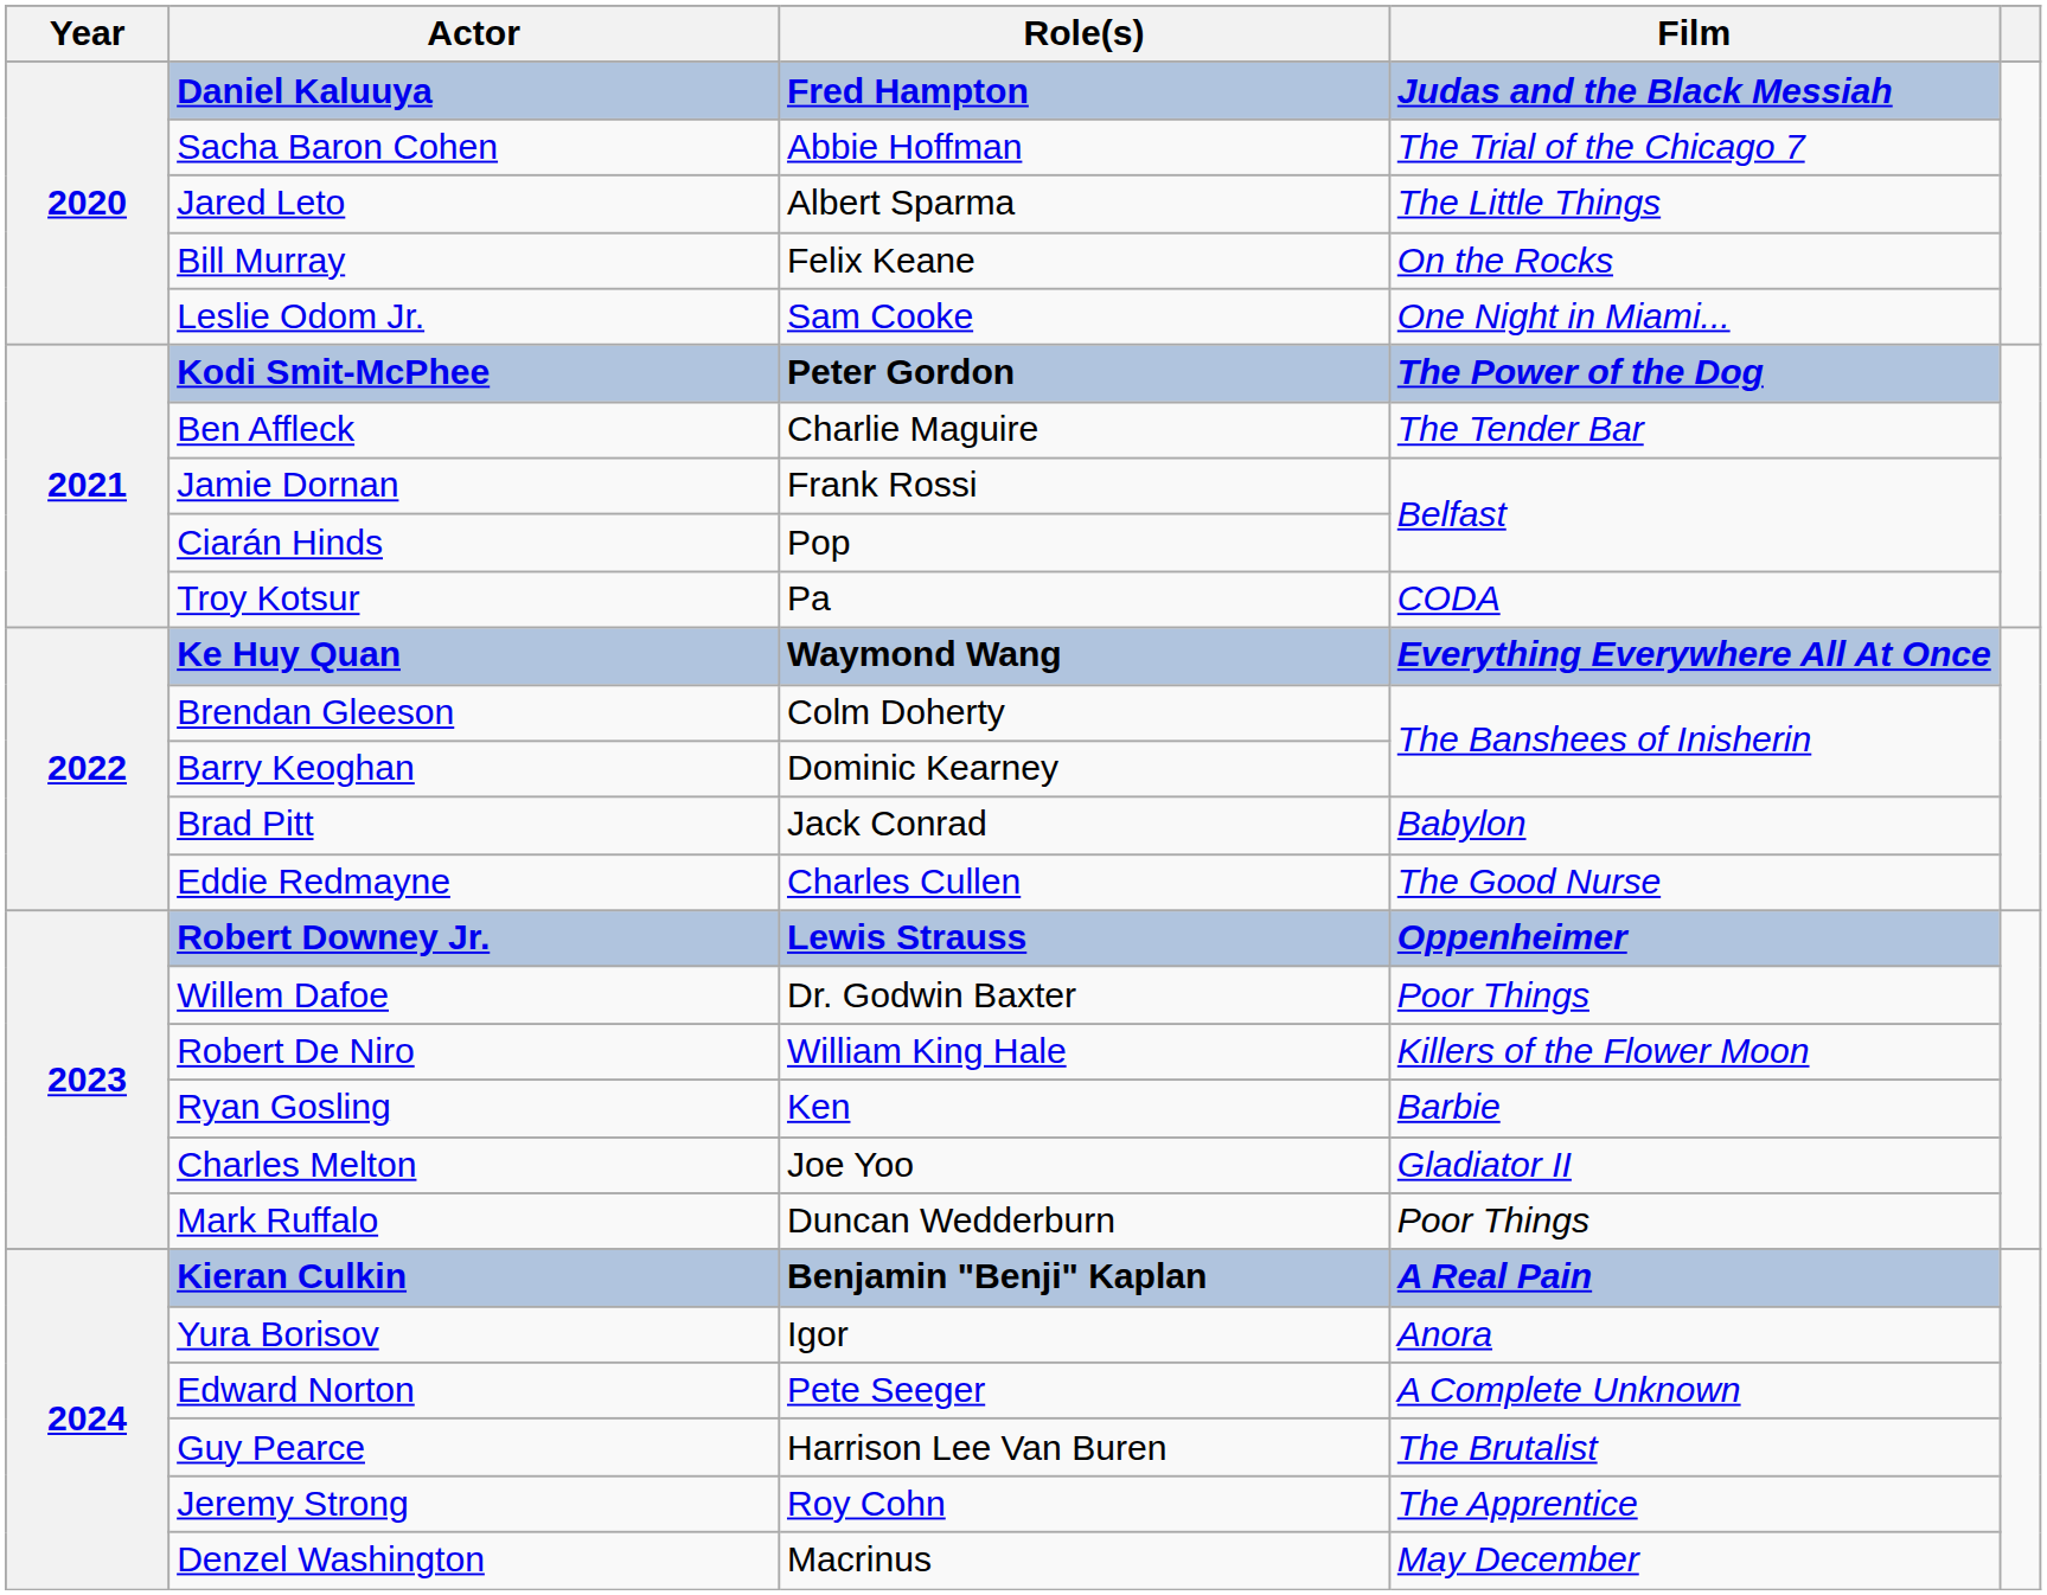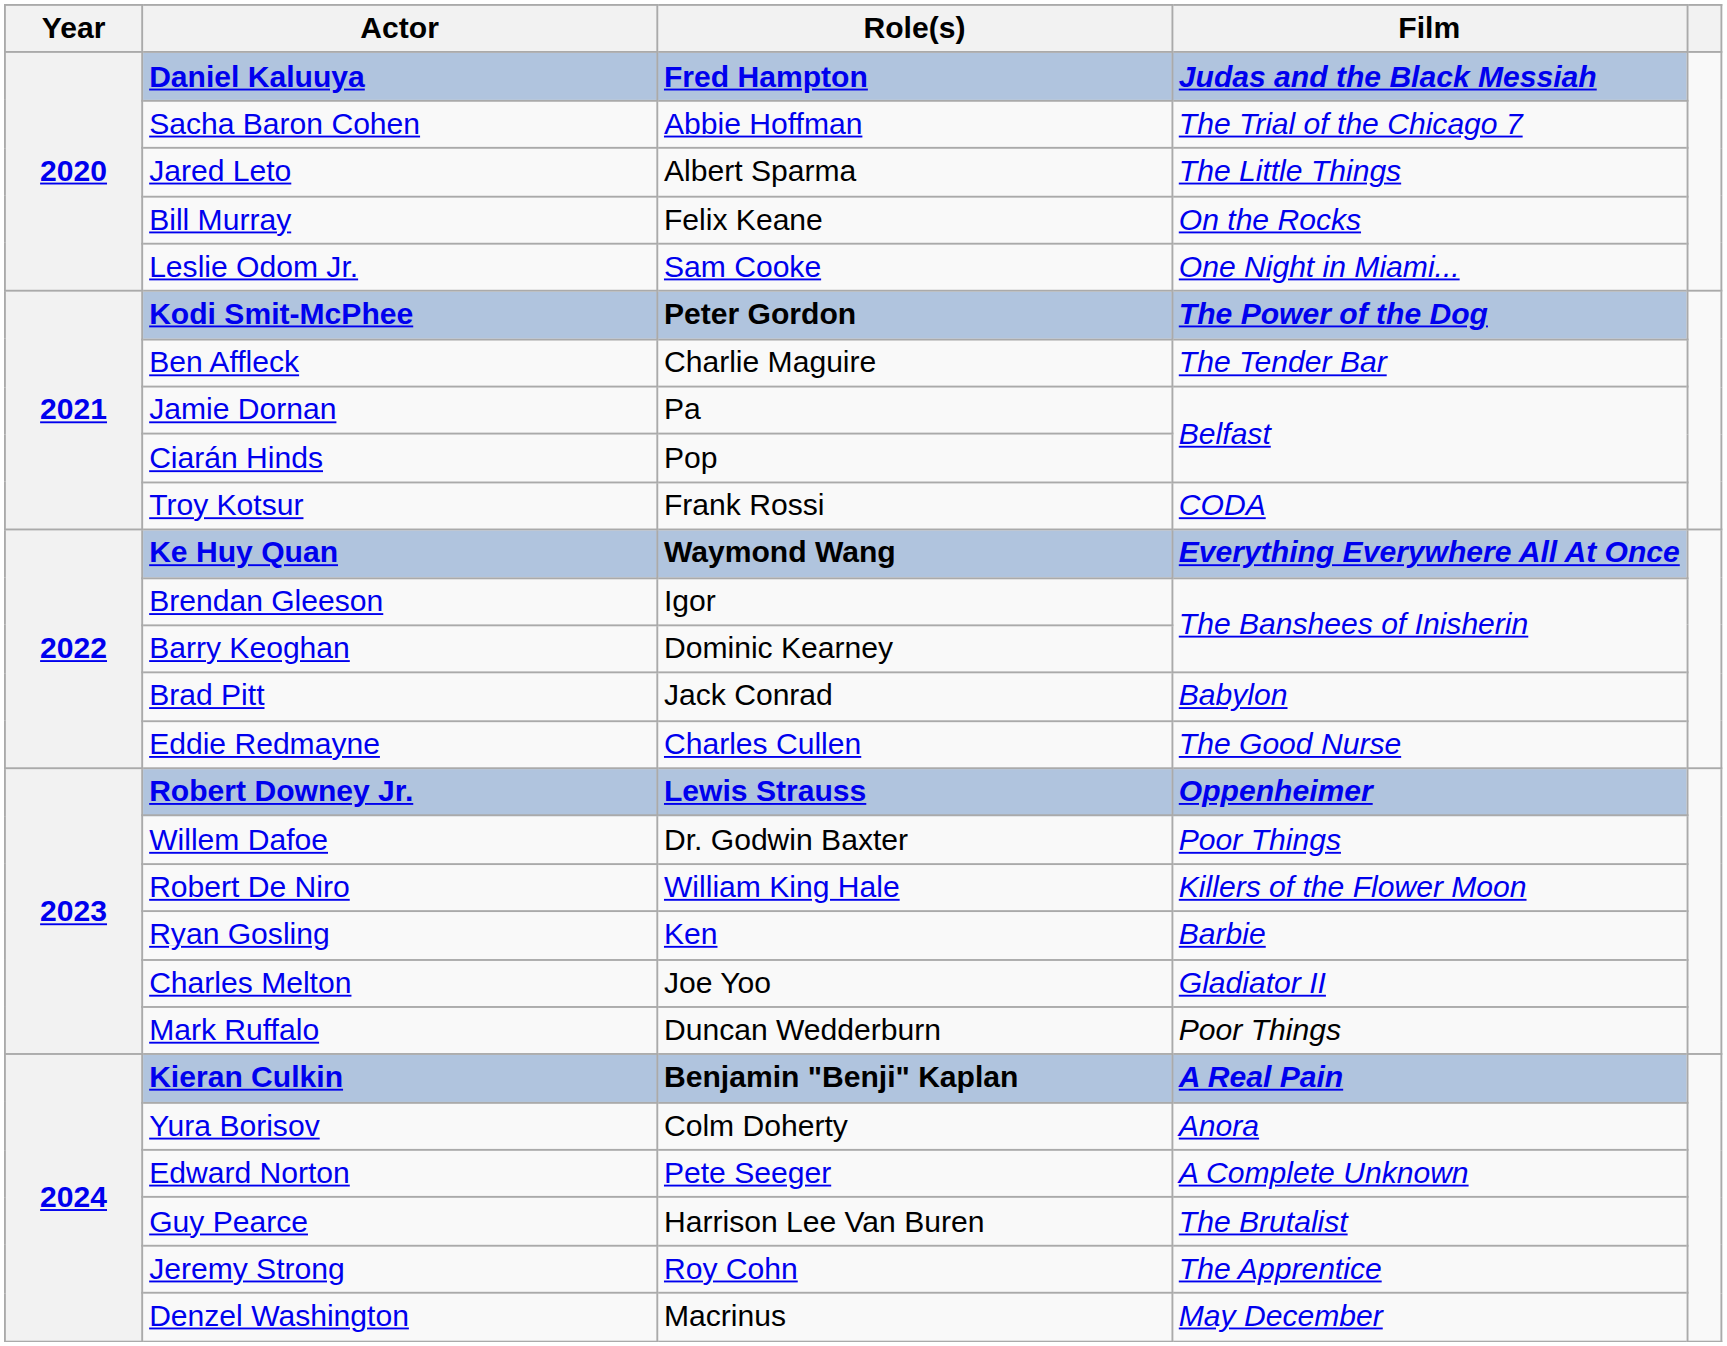Jamie Dornan | Role(s): Frank Rossi -> Pa
Troy Kotsur | Role(s): Pa -> Frank Rossi
Brendan Gleeson | Role(s): Colm Doherty -> Igor
Yura Borisov | Role(s): Igor -> Colm Doherty
